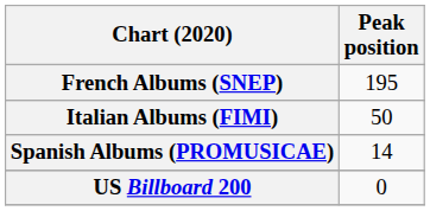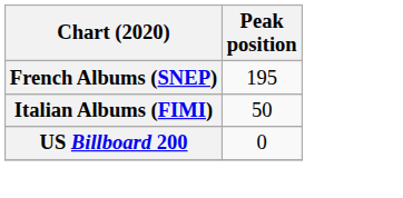- row: Spanish Albums (PROMUSICAE) | 14
